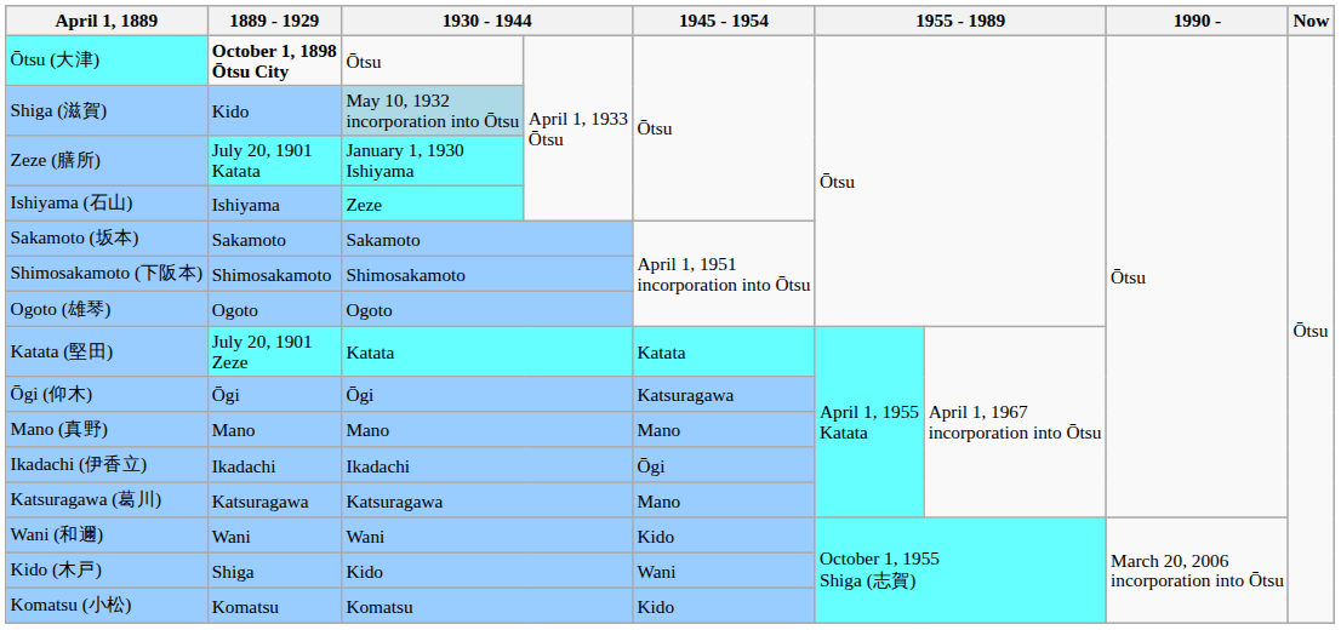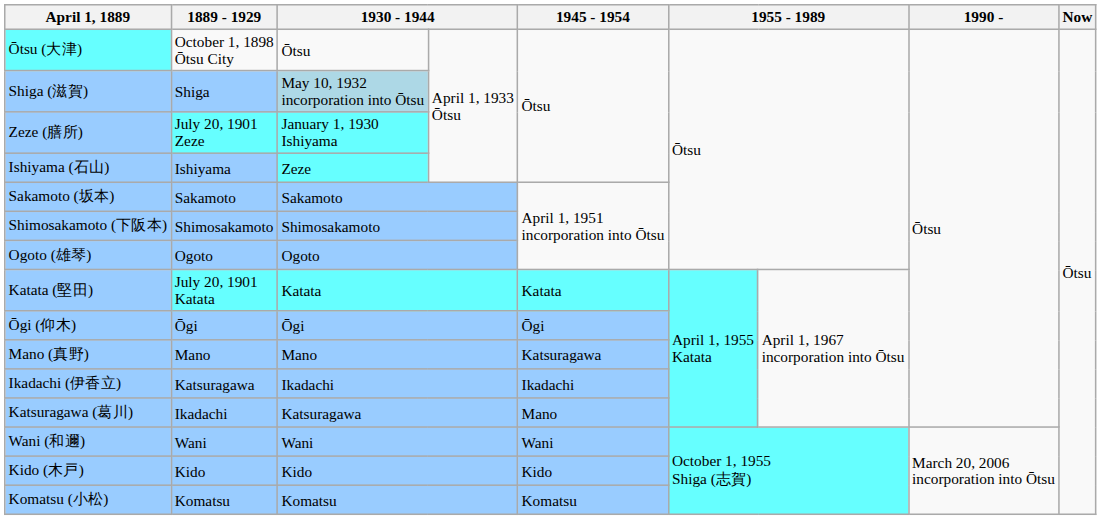Ōtsu (大津) | 1889 - 1929: bold -> normal
Shiga (滋賀) | 1889 - 1929: Kido -> Shiga
Zeze (膳所) | 1889 - 1929: July 20, 1901 Katata -> July 20, 1901 Zeze
Katata (堅田) | 1889 - 1929: July 20, 1901 Zeze -> July 20, 1901 Katata
Ōgi (仰木) | 1945 - 1954: Katsuragawa -> Ōgi
Mano (真野) | 1945 - 1954: Mano -> Katsuragawa
Ikadachi (伊香立) | 1889 - 1929: Ikadachi -> Katsuragawa
Ikadachi (伊香立) | 1945 - 1954: Ōgi -> Ikadachi
Katsuragawa (葛川) | 1889 - 1929: Katsuragawa -> Ikadachi
Wani (和邇) | 1945 - 1954: Kido -> Wani
Kido (木戸) | 1889 - 1929: Shiga -> Kido
Kido (木戸) | 1945 - 1954: Wani -> Kido
Komatsu (小松) | 1945 - 1954: Kido -> Komatsu
